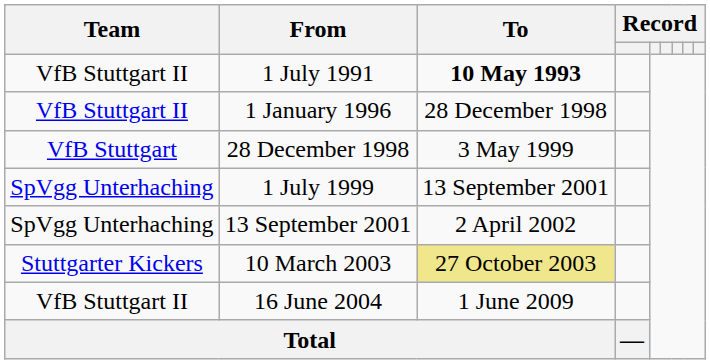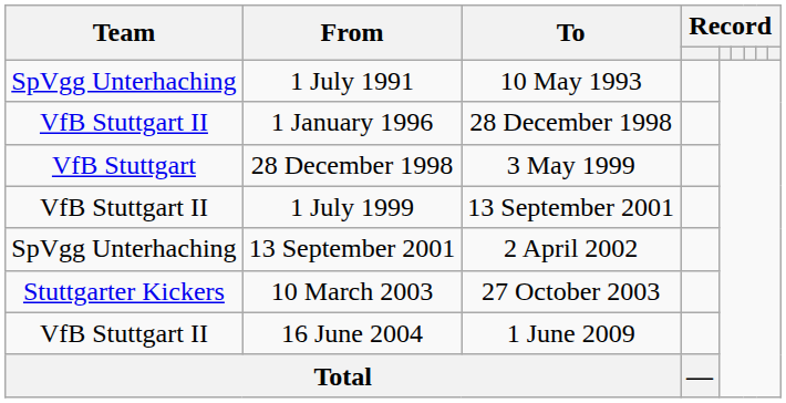1 July 1991 | Team: VfB Stuttgart II -> SpVgg Unterhaching
1 July 1991 | To: bold -> normal
1 July 1999 | Team: SpVgg Unterhaching -> VfB Stuttgart II
10 March 2003 | To: khaki background -> no background
